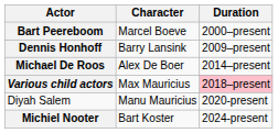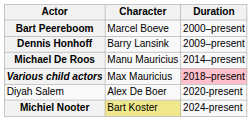Michael De Roos | Character: Alex De Boer -> Manu Mauricius
Diyah Salem | Character: Manu Mauricius -> Alex De Boer
Michiel Nooter | Character: no background -> khaki background
